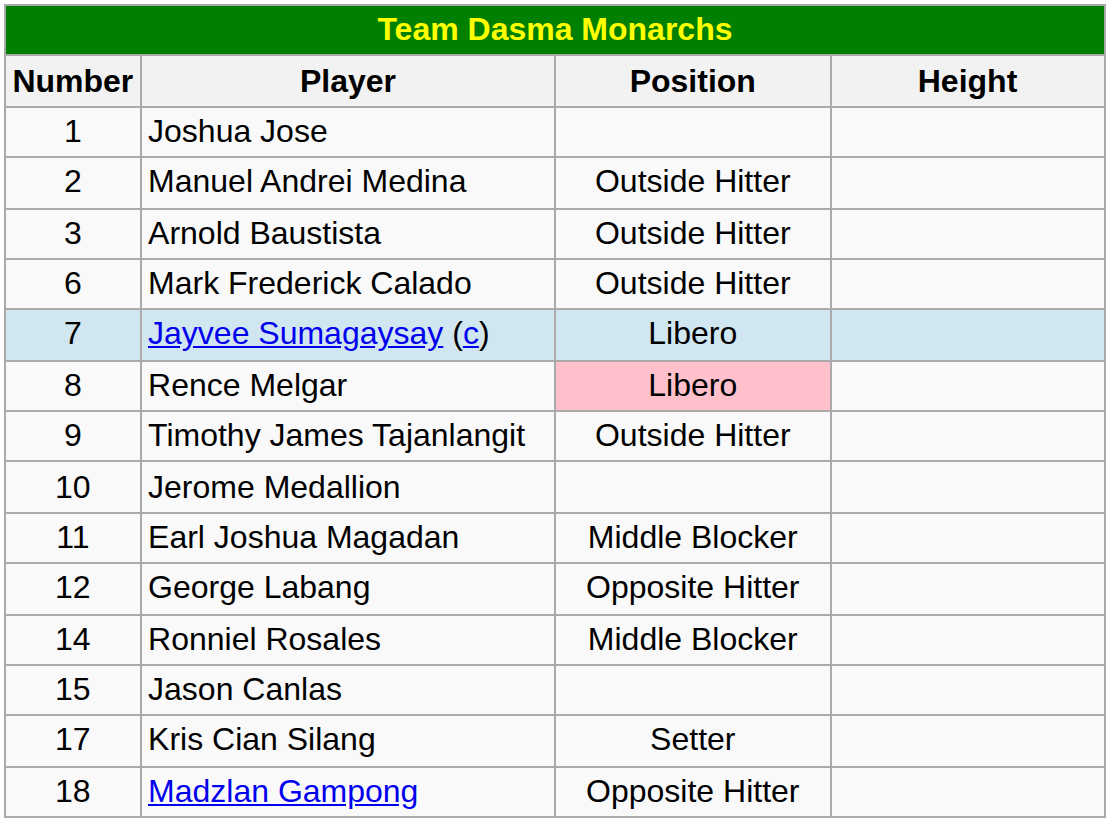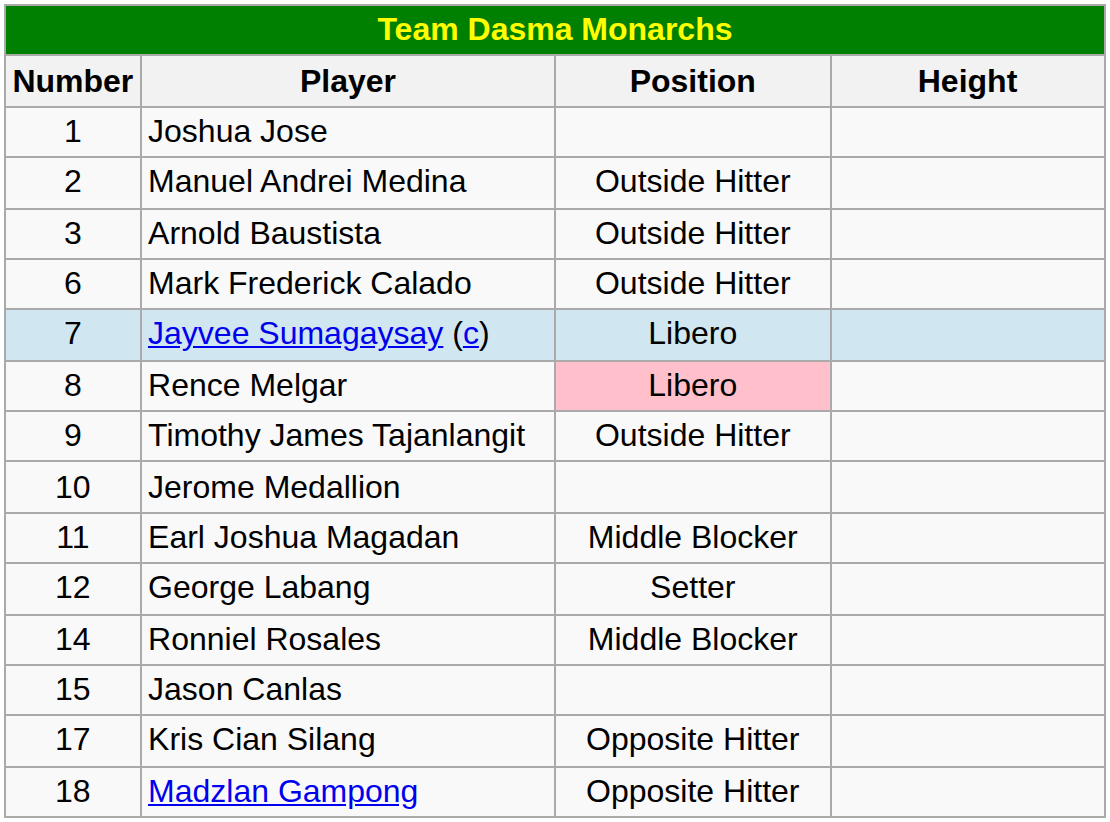George Labang | Position: Opposite Hitter -> Setter
Kris Cian Silang | Position: Setter -> Opposite Hitter
